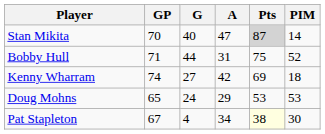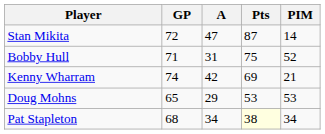- column: G | 40 | 44 | 27 | 24 | 4
Stan Mikita | GP: 70 -> 72
Stan Mikita | Pts: lightgrey background -> no background
Kenny Wharram | PIM: 18 -> 21
Pat Stapleton | GP: 67 -> 68
Pat Stapleton | PIM: 30 -> 34
